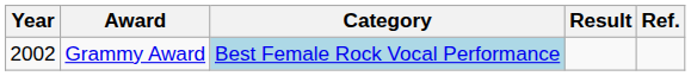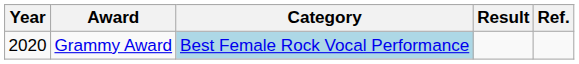Grammy Award | Year: 2002 -> 2020
